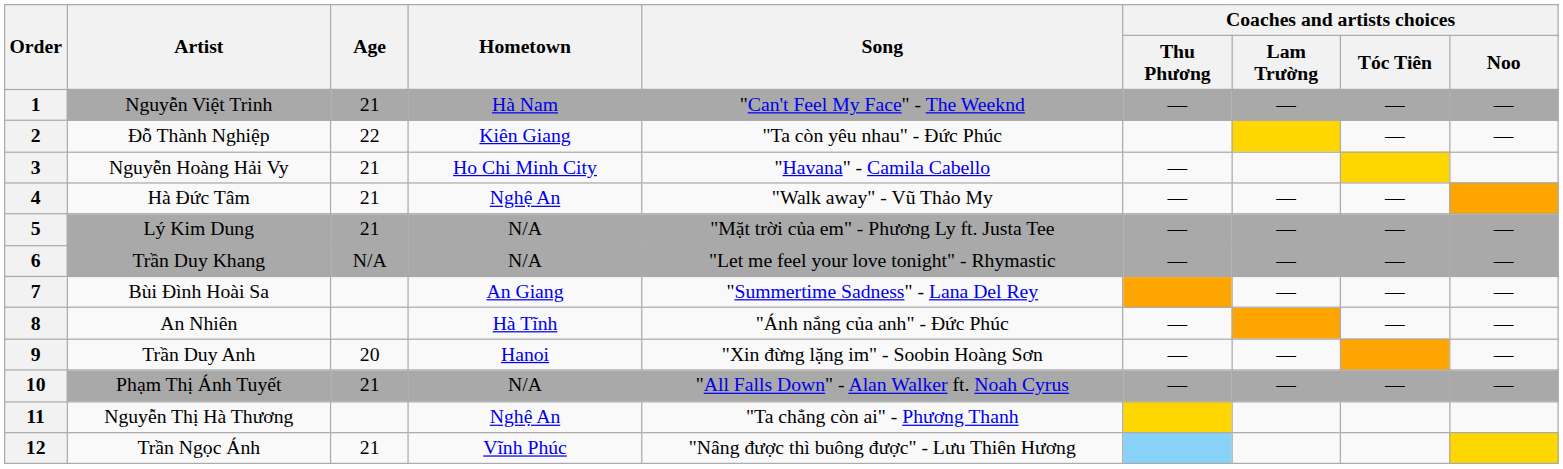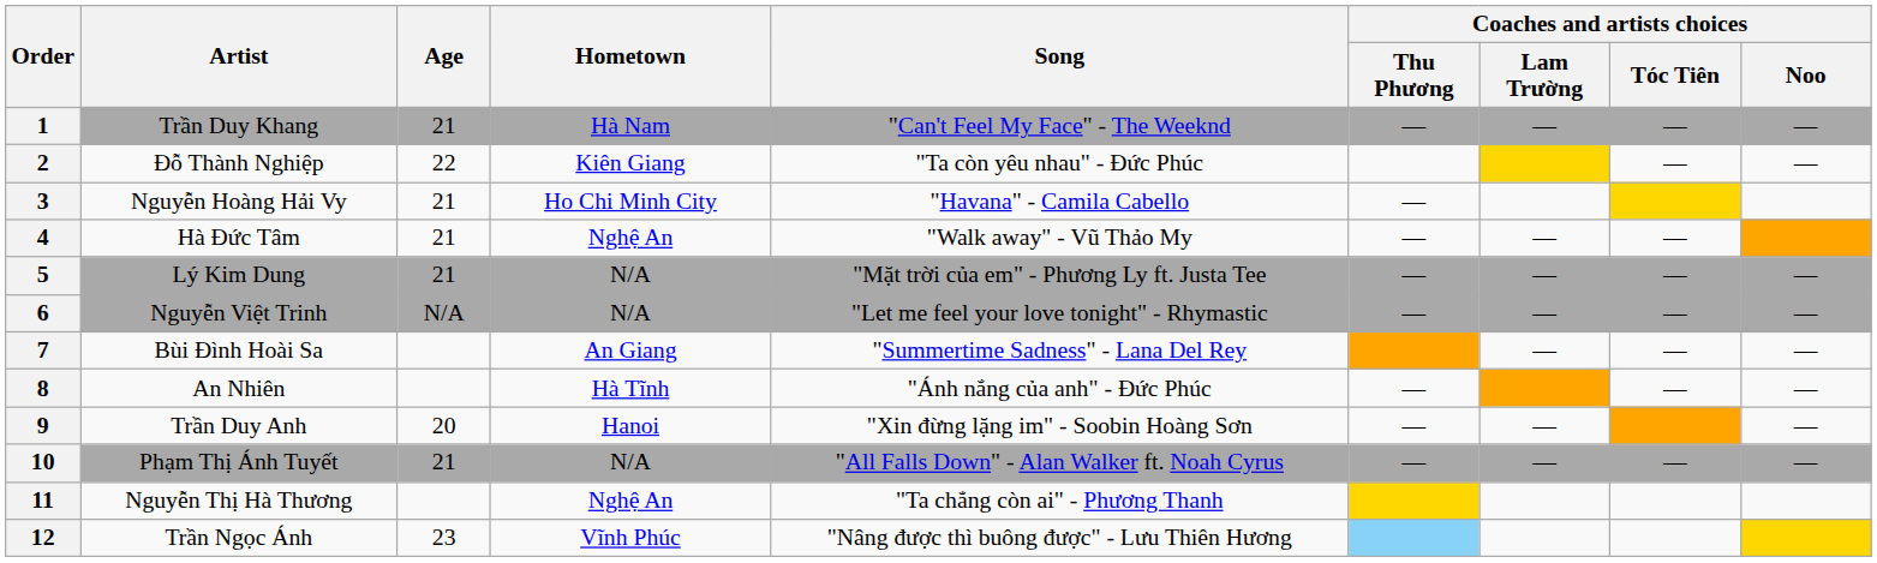1 | Artist: Nguyễn Việt Trinh -> Trần Duy Khang
6 | Artist: Trần Duy Khang -> Nguyễn Việt Trinh
12 | Age: 21 -> 23
